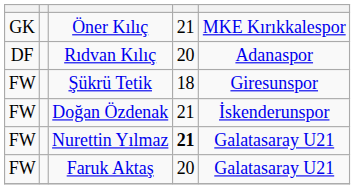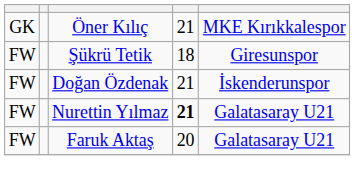- row: DF | Rıdvan Kılıç | 20 | Adanaspor
